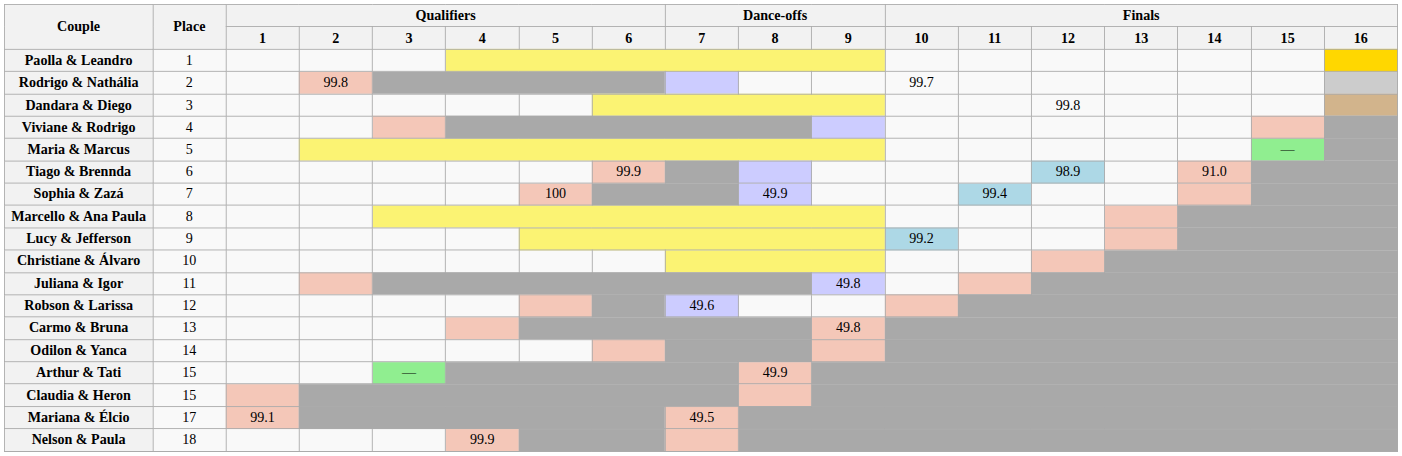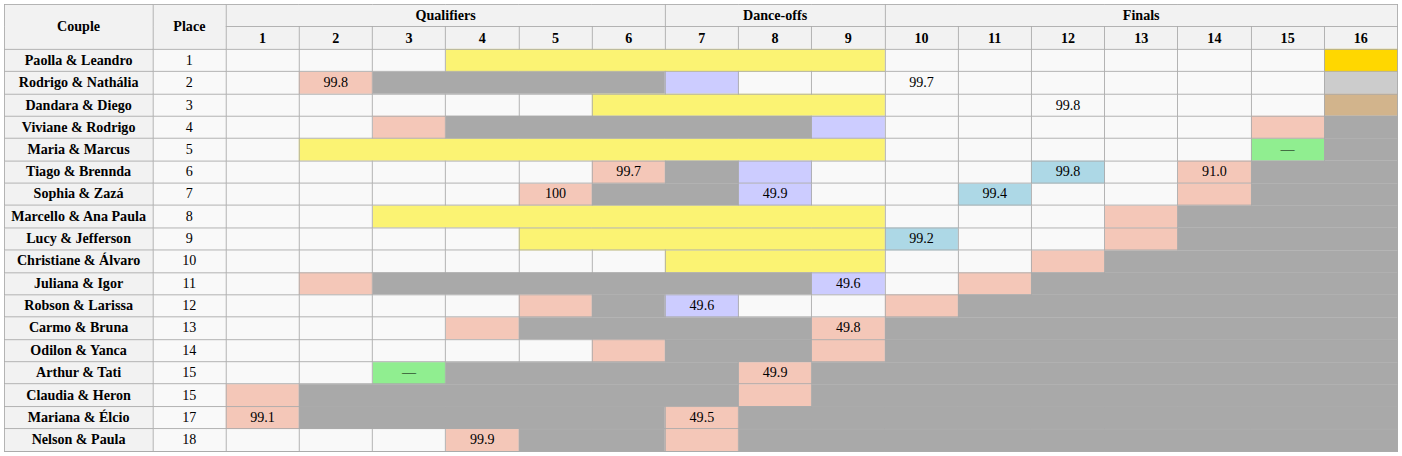Tiago & Brennda | Qualifiers / 6: 99.9 -> 99.7
Tiago & Brennda | Finals / 12: 98.9 -> 99.8
Juliana & Igor | Dance-offs / 9: 49.8 -> 49.6
